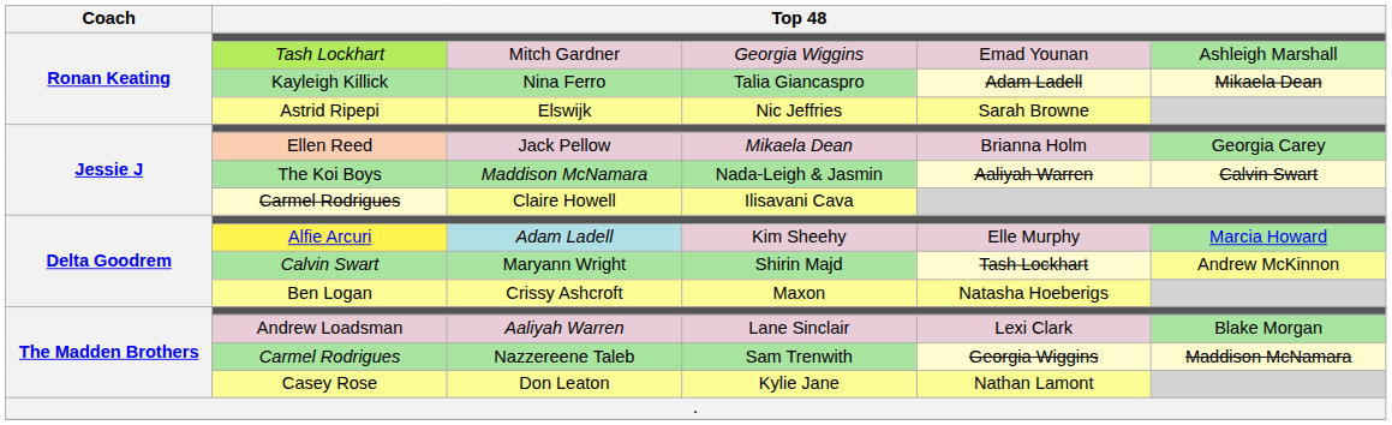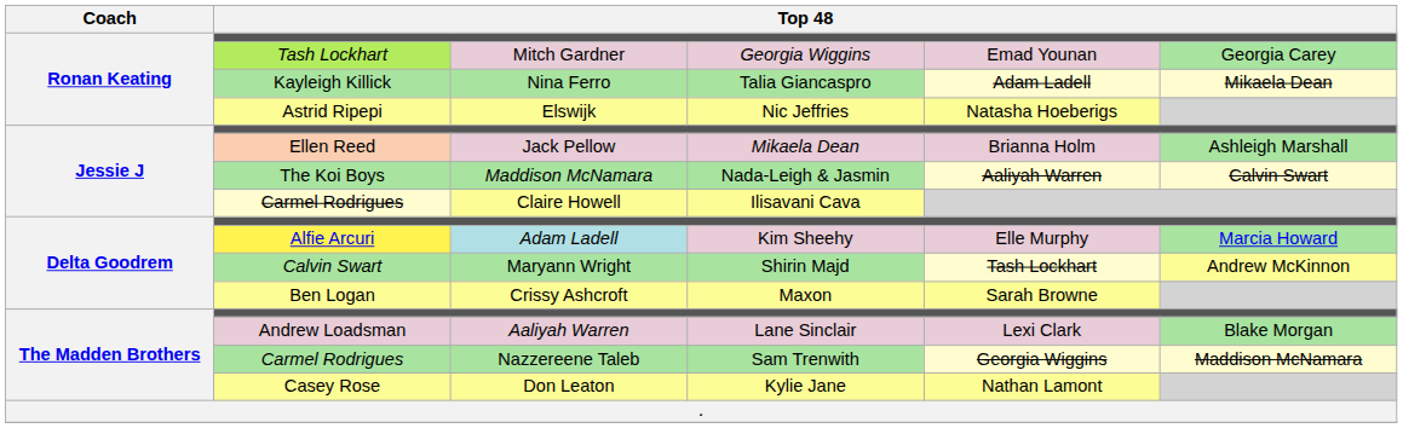Mitch Gardner | column 6: Ashleigh Marshall -> Georgia Carey
Elswijk | column 5: Sarah Browne -> Natasha Hoeberigs
Jack Pellow | column 6: Georgia Carey -> Ashleigh Marshall
Crissy Ashcroft | column 5: Natasha Hoeberigs -> Sarah Browne
